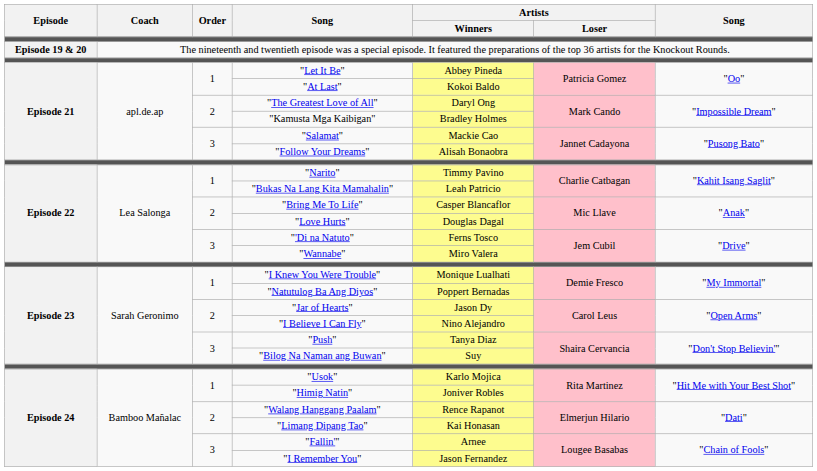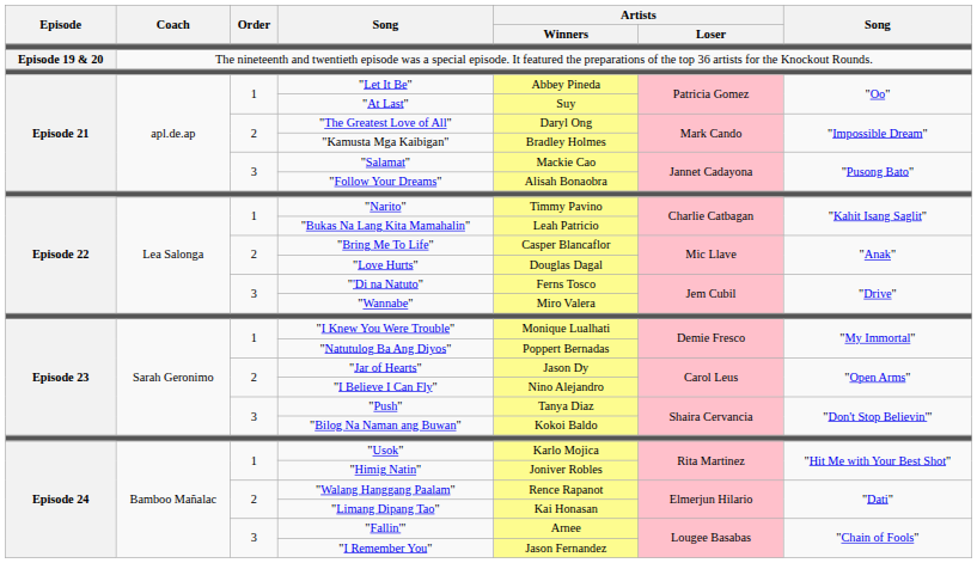"At Last" | Artists / Winners: Kokoi Baldo -> Suy
"Bilog Na Naman ang Buwan" | Artists / Winners: Suy -> Kokoi Baldo
